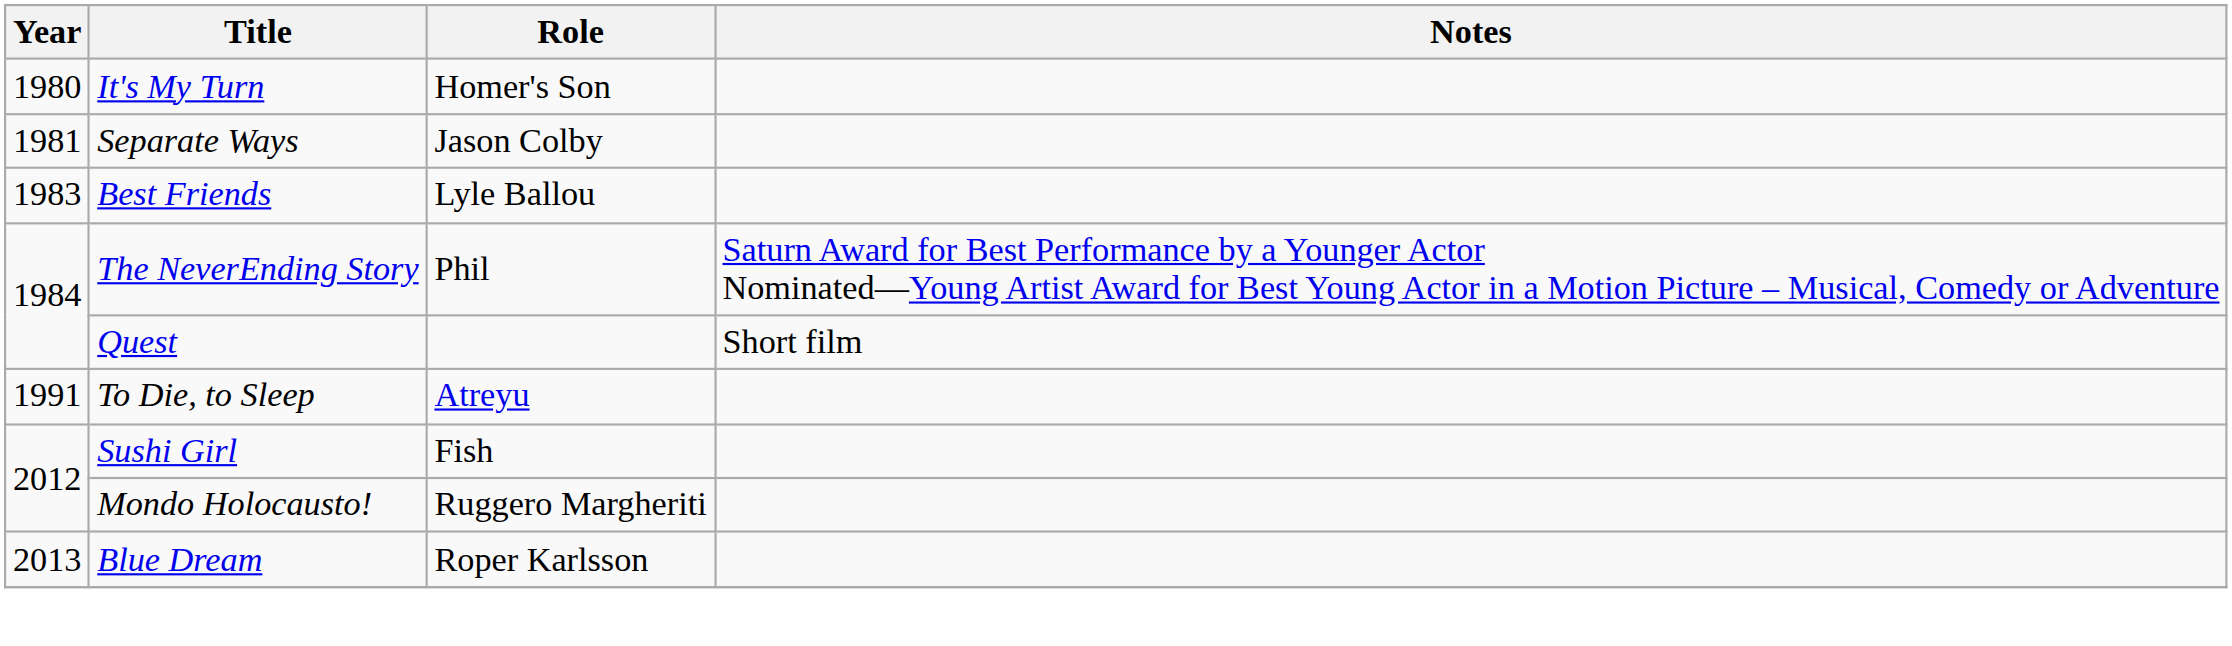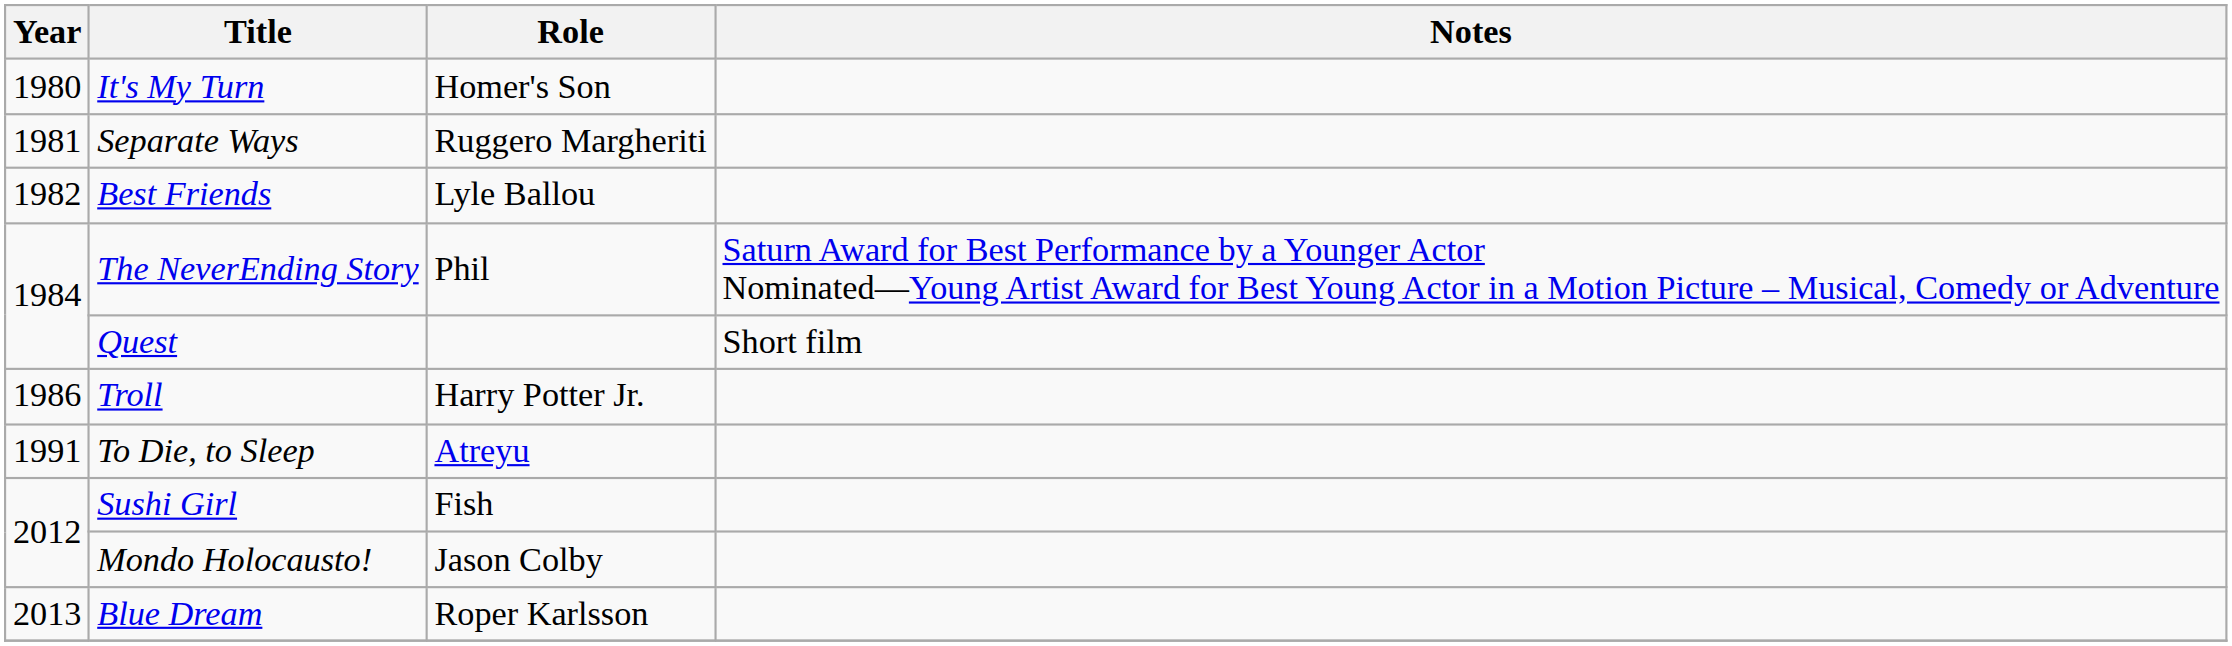Separate Ways | Role: Jason Colby -> Ruggero Margheriti
Best Friends | Year: 1983 -> 1982
+ row: 1986 | Troll | Harry Potter Jr.
Mondo Holocausto! | Role: Ruggero Margheriti -> Jason Colby
